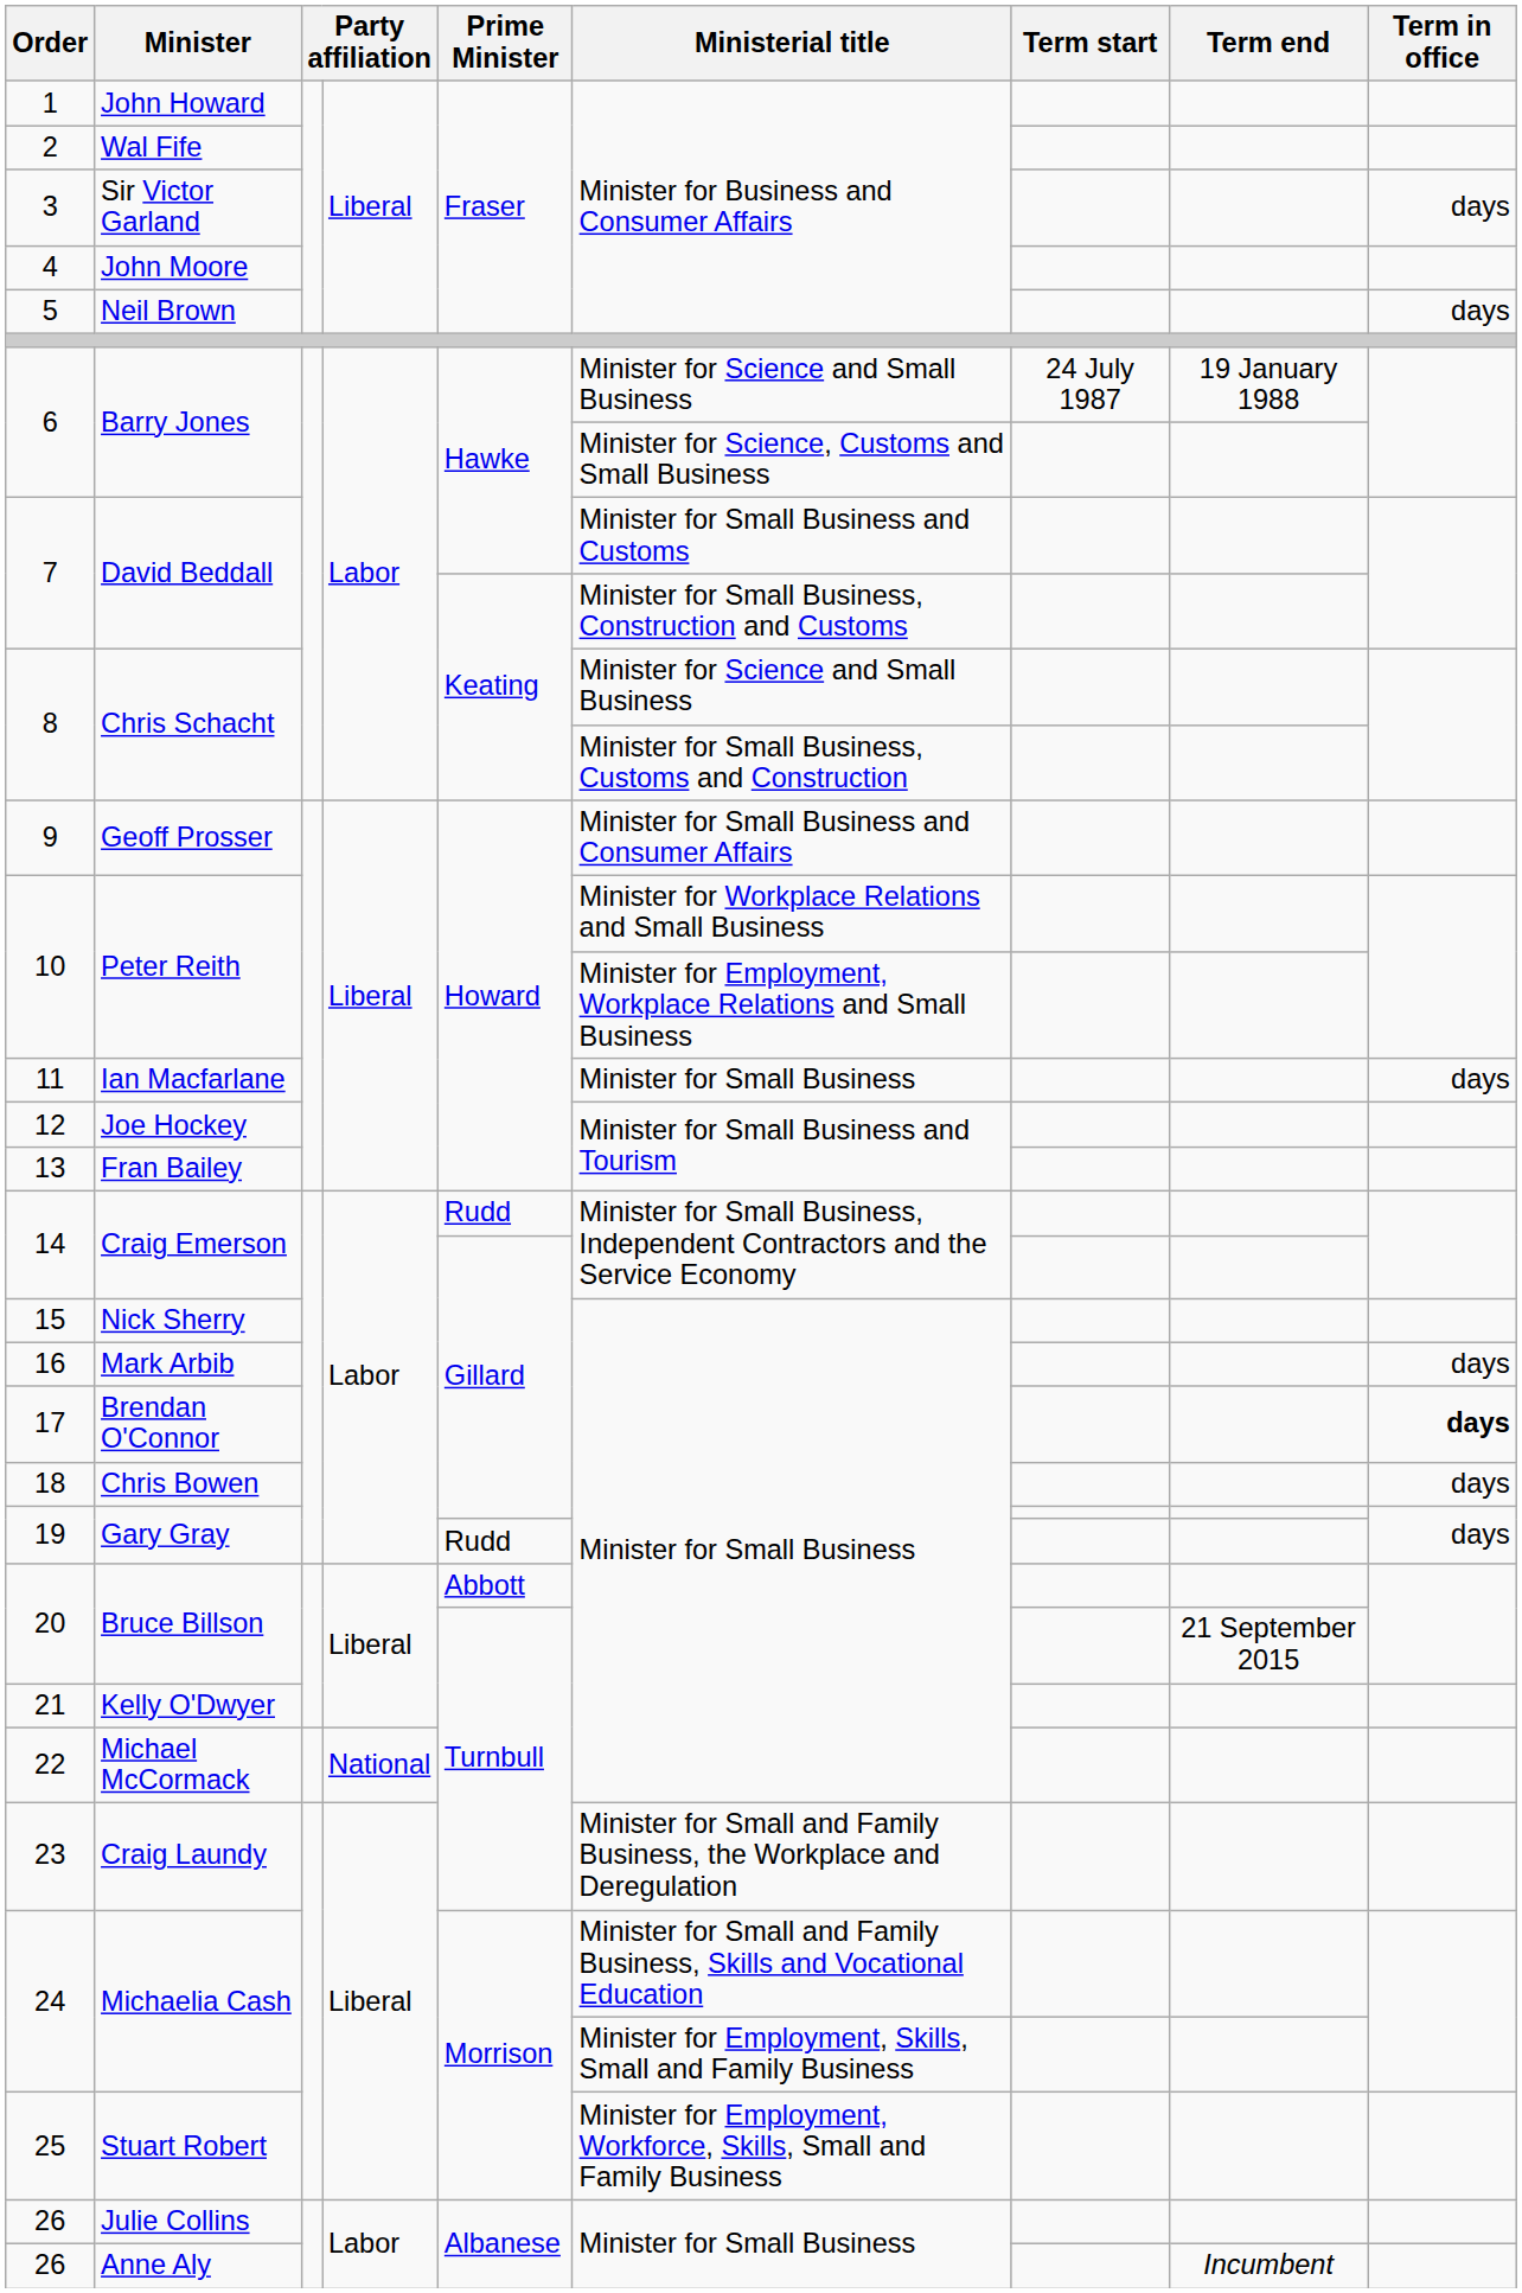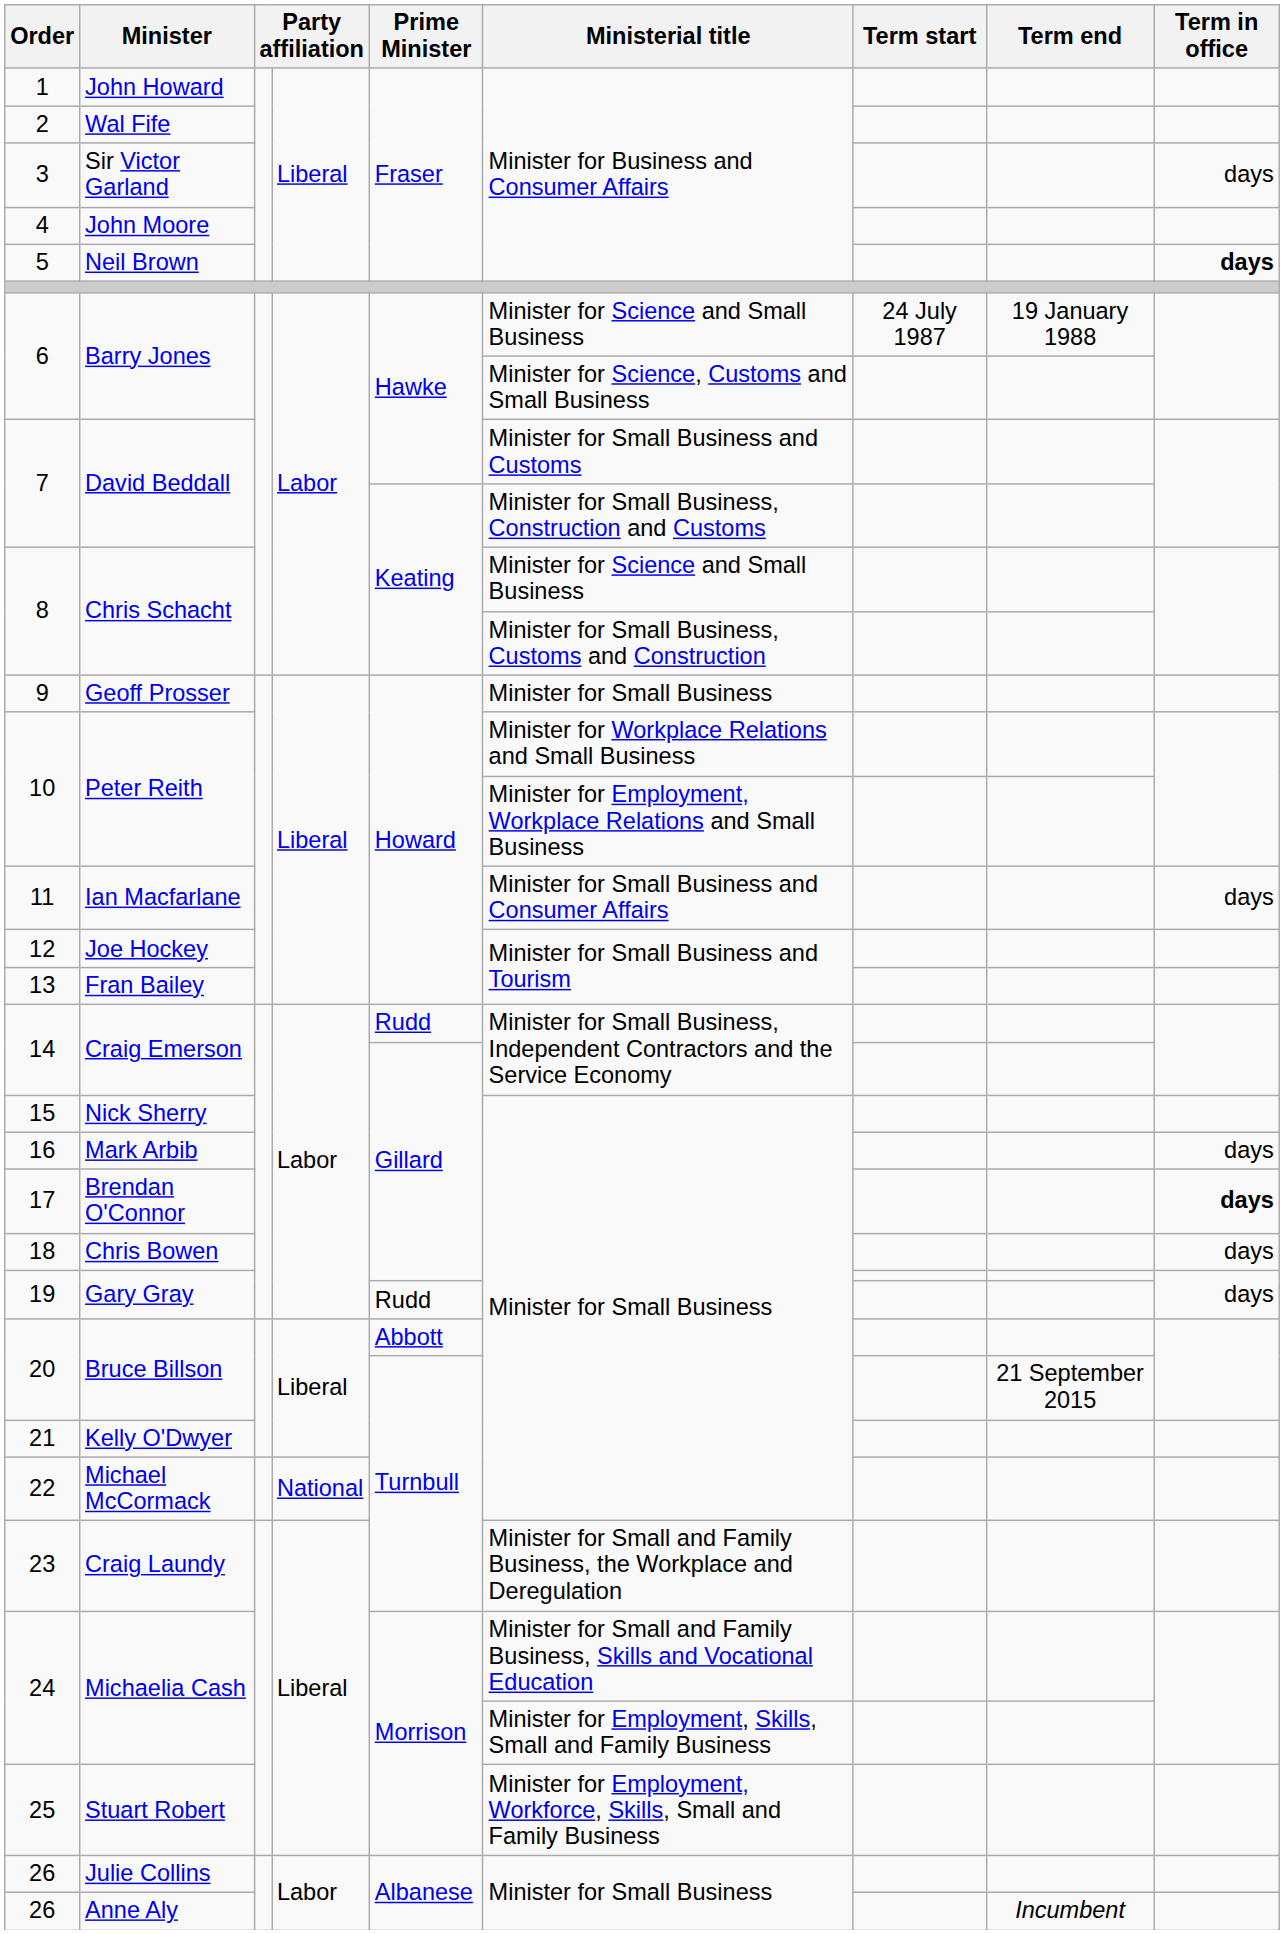Neil Brown | Term in office: normal -> bold
Geoff Prosser | Ministerial title: Minister for Small Business and Consumer Affairs -> Minister for Small Business
Ian Macfarlane | Ministerial title: Minister for Small Business -> Minister for Small Business and Consumer Affairs
